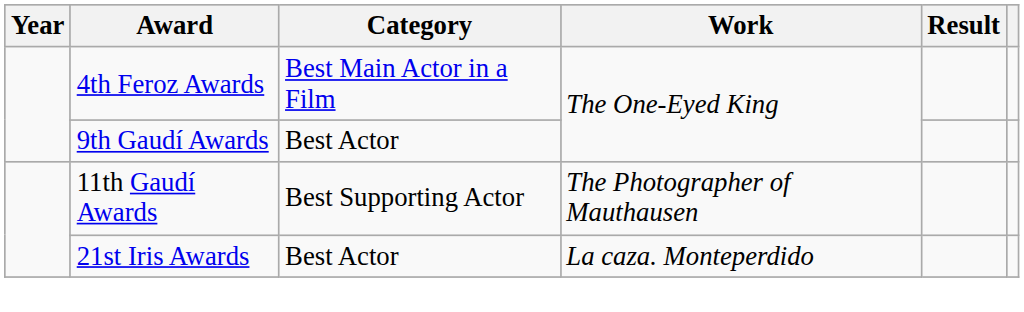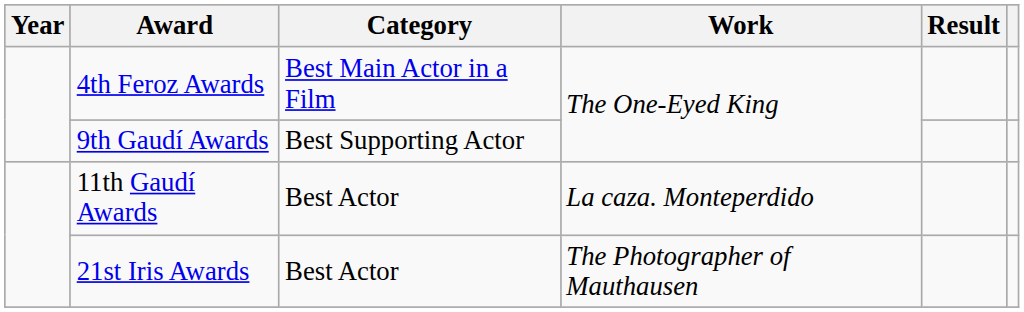9th Gaudí Awards | Category: Best Actor -> Best Supporting Actor
11th Gaudí Awards | Category: Best Supporting Actor -> Best Actor
11th Gaudí Awards | Work: The Photographer of Mauthausen -> La caza. Monteperdido
21st Iris Awards | Work: La caza. Monteperdido -> The Photographer of Mauthausen
